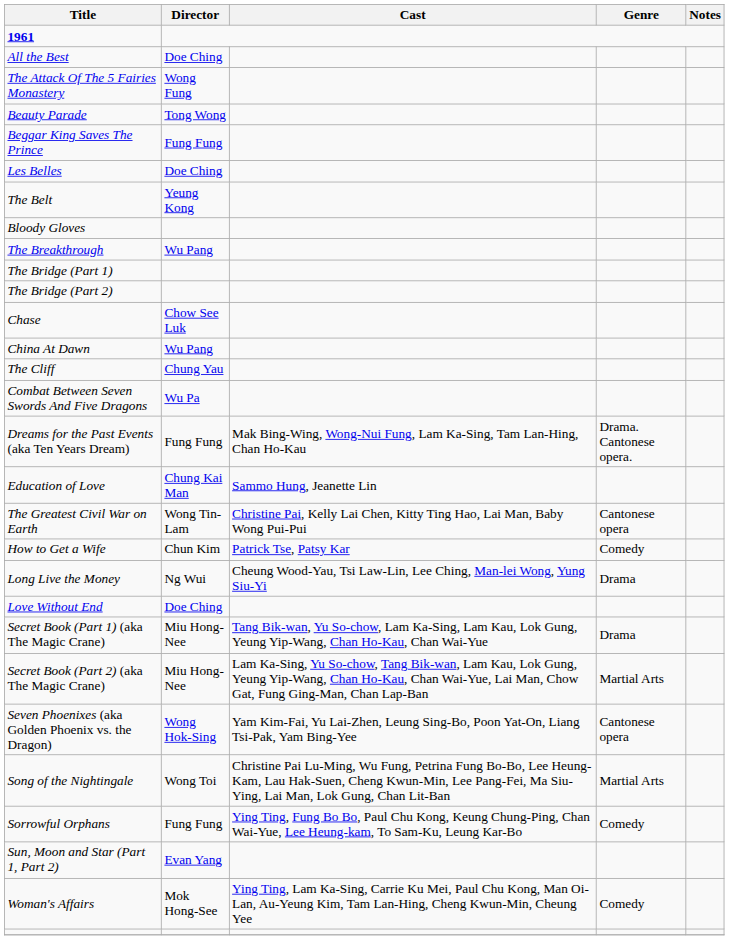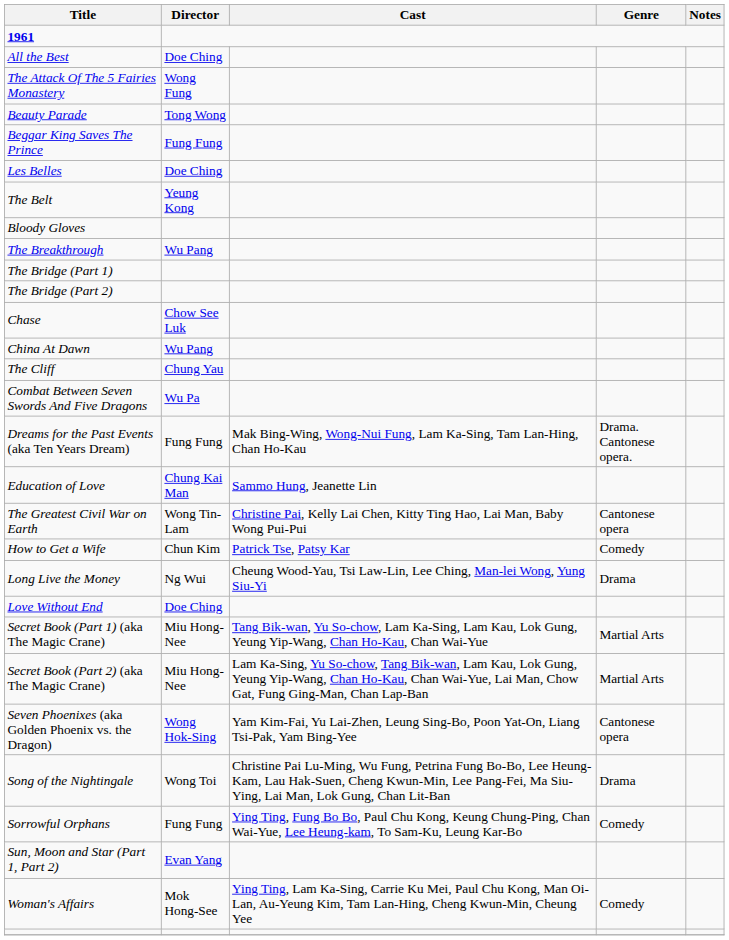Secret Book (Part 1) (aka The Magic Crane) | Genre: Drama -> Martial Arts
Song of the Nightingale | Genre: Martial Arts -> Drama
